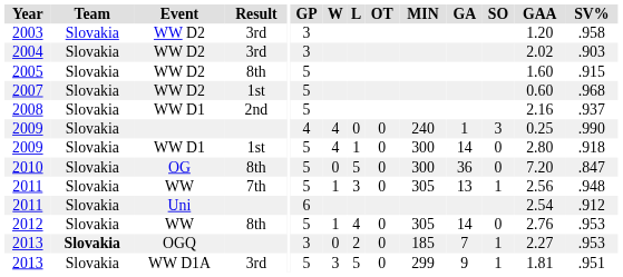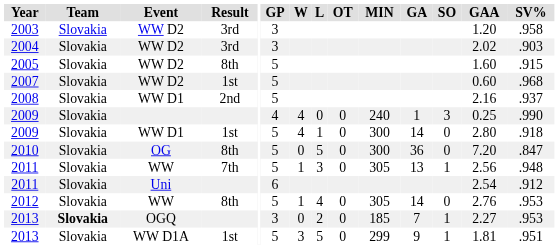2013 / WW D1A | Result: 3rd -> 1st
